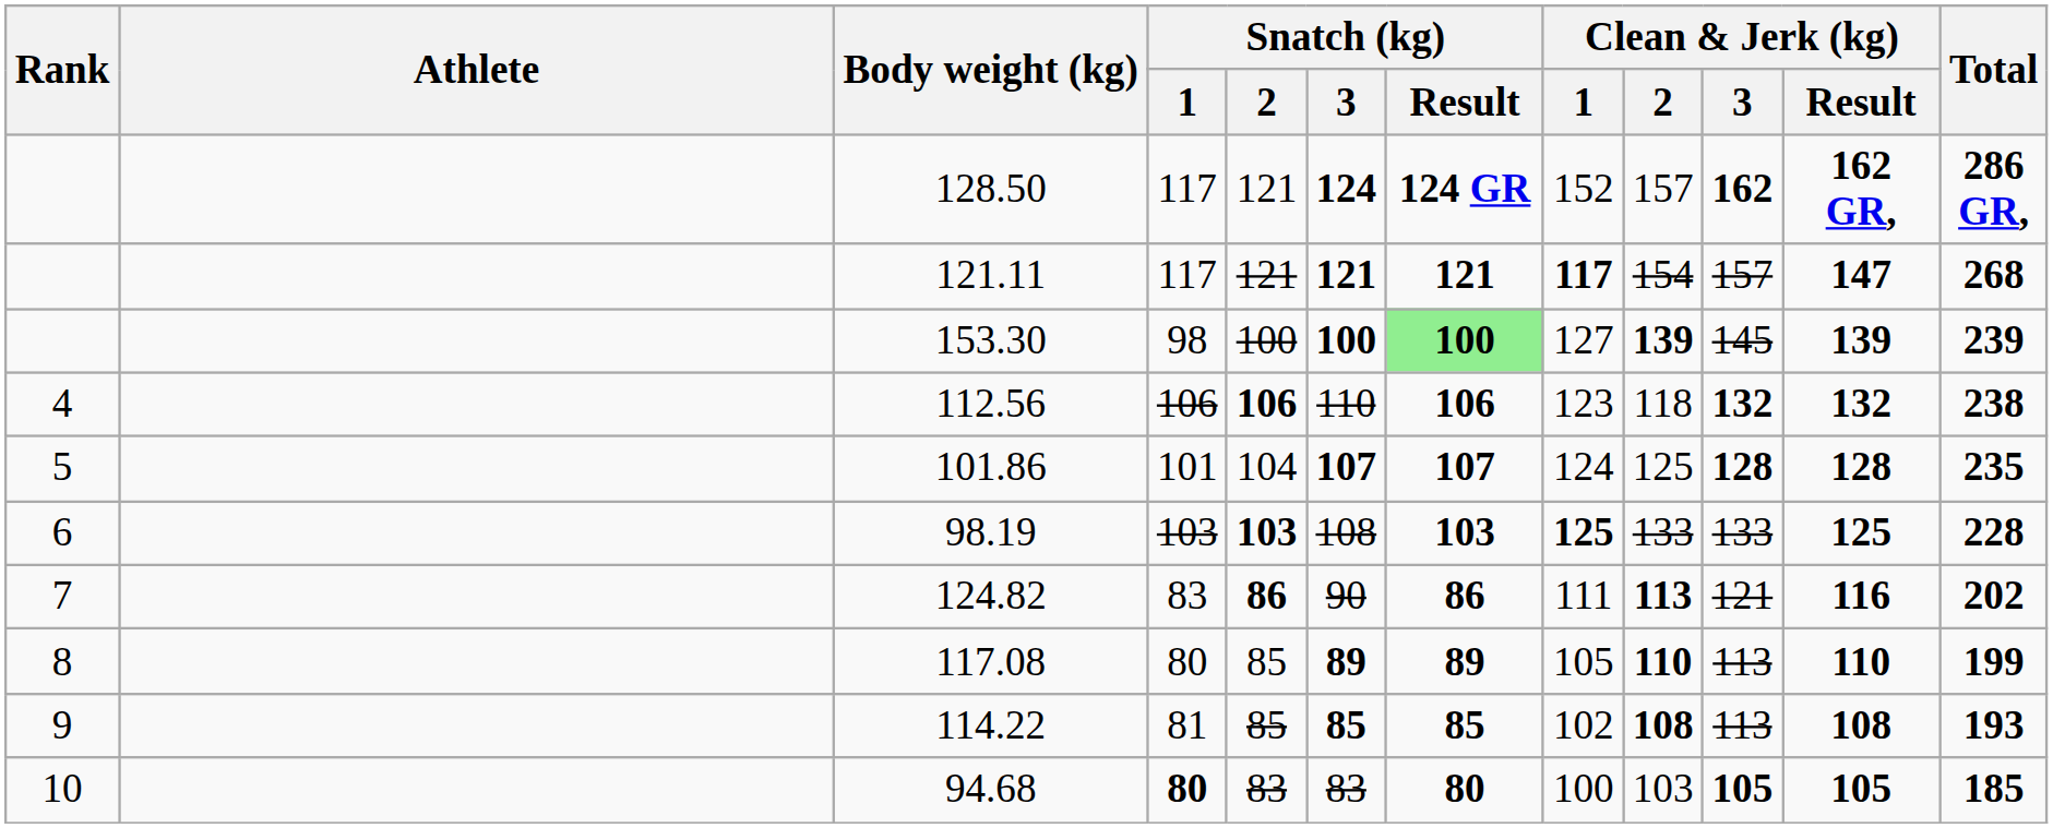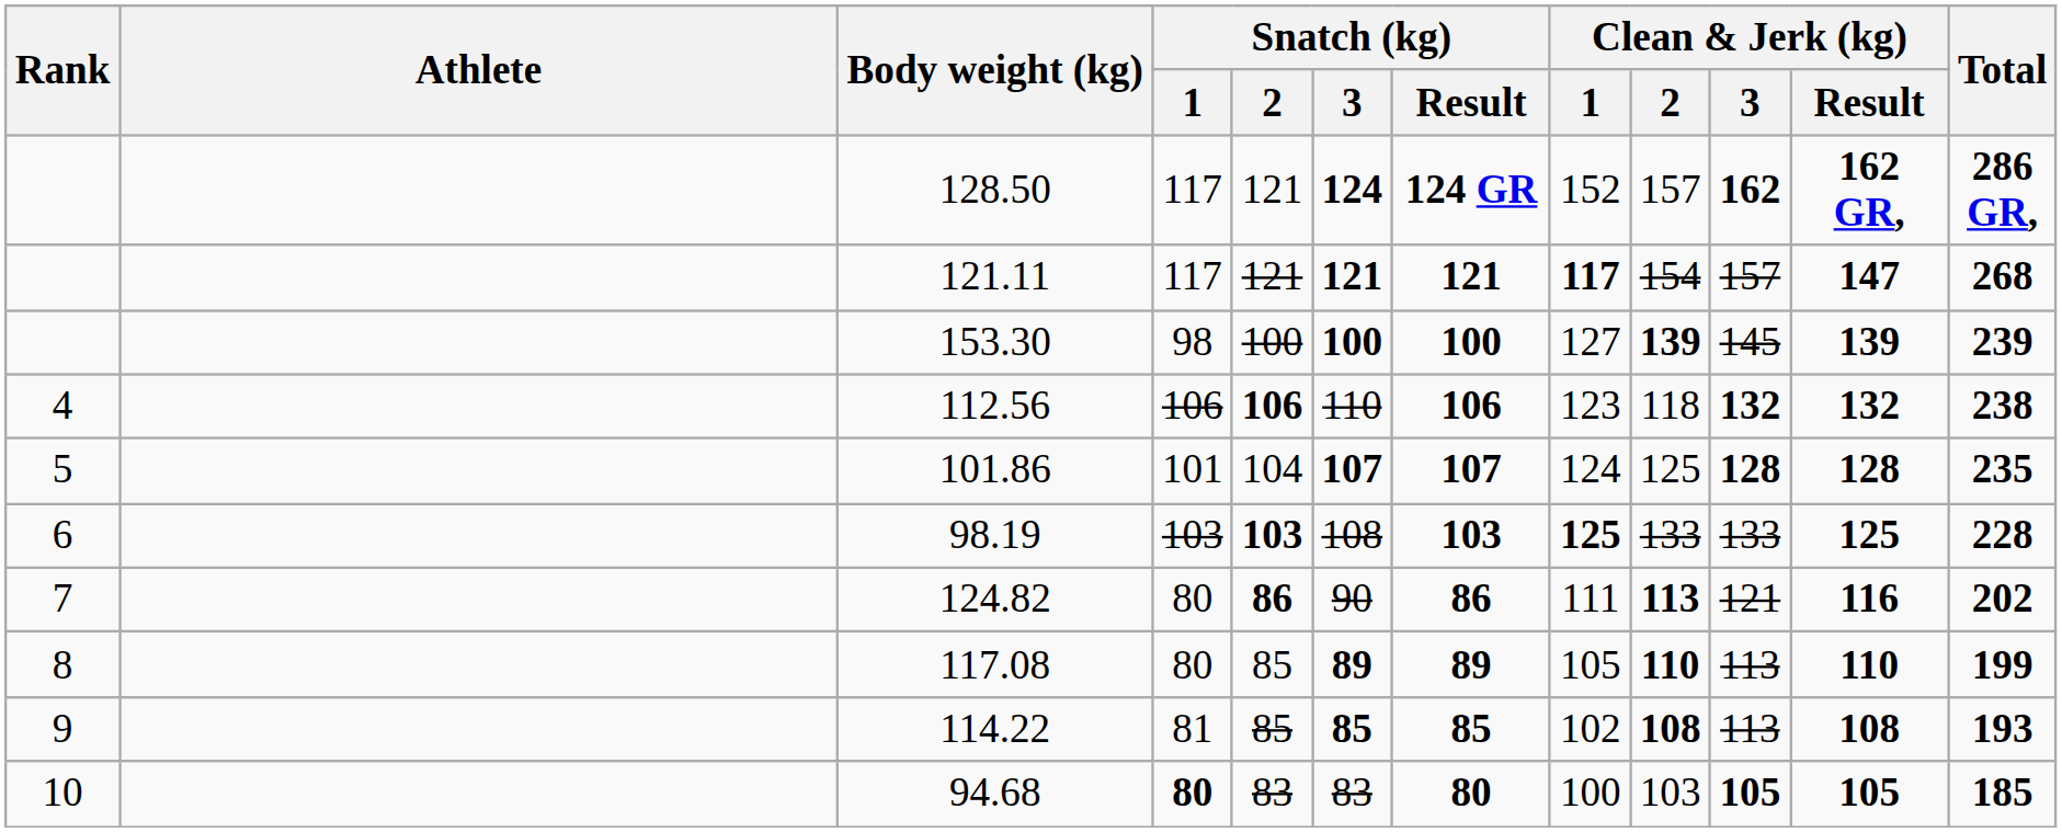153.30 | Snatch (kg) / Result: lightgreen background -> no background
124.82 | Snatch (kg) / 1: 83 -> 80
